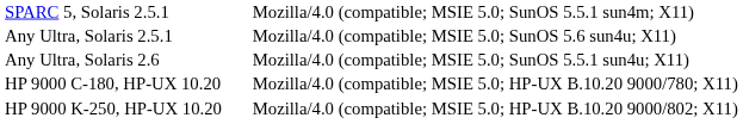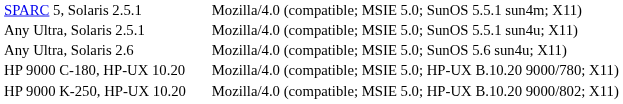Any Ultra, Solaris 2.5.1 | column 3: Mozilla/4.0 (compatible; MSIE 5.0; SunOS 5.6 sun4u; X11) -> Mozilla/4.0 (compatible; MSIE 5.0; SunOS 5.5.1 sun4u; X11)
Any Ultra, Solaris 2.6 | column 3: Mozilla/4.0 (compatible; MSIE 5.0; SunOS 5.5.1 sun4u; X11) -> Mozilla/4.0 (compatible; MSIE 5.0; SunOS 5.6 sun4u; X11)
